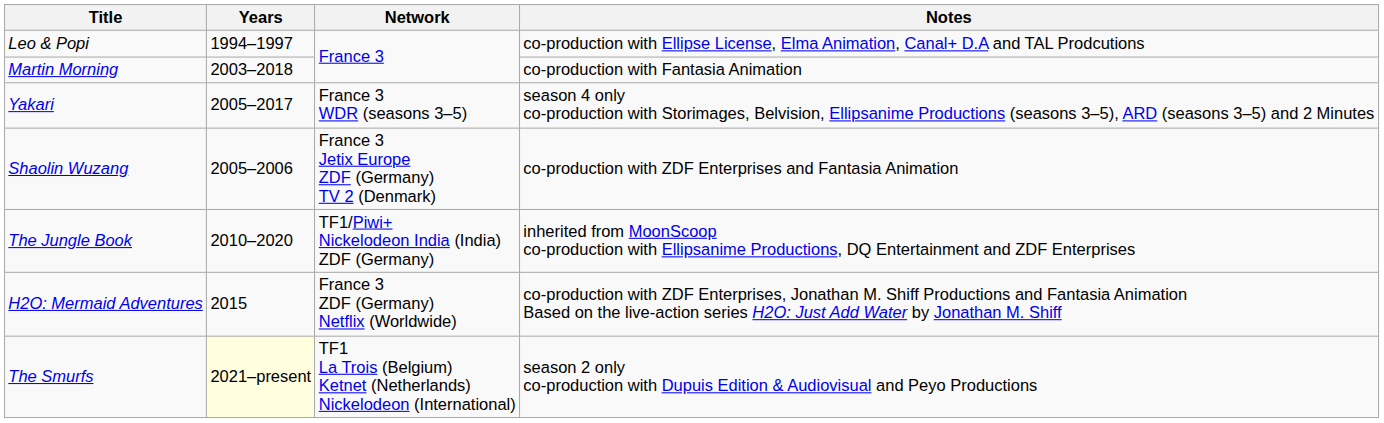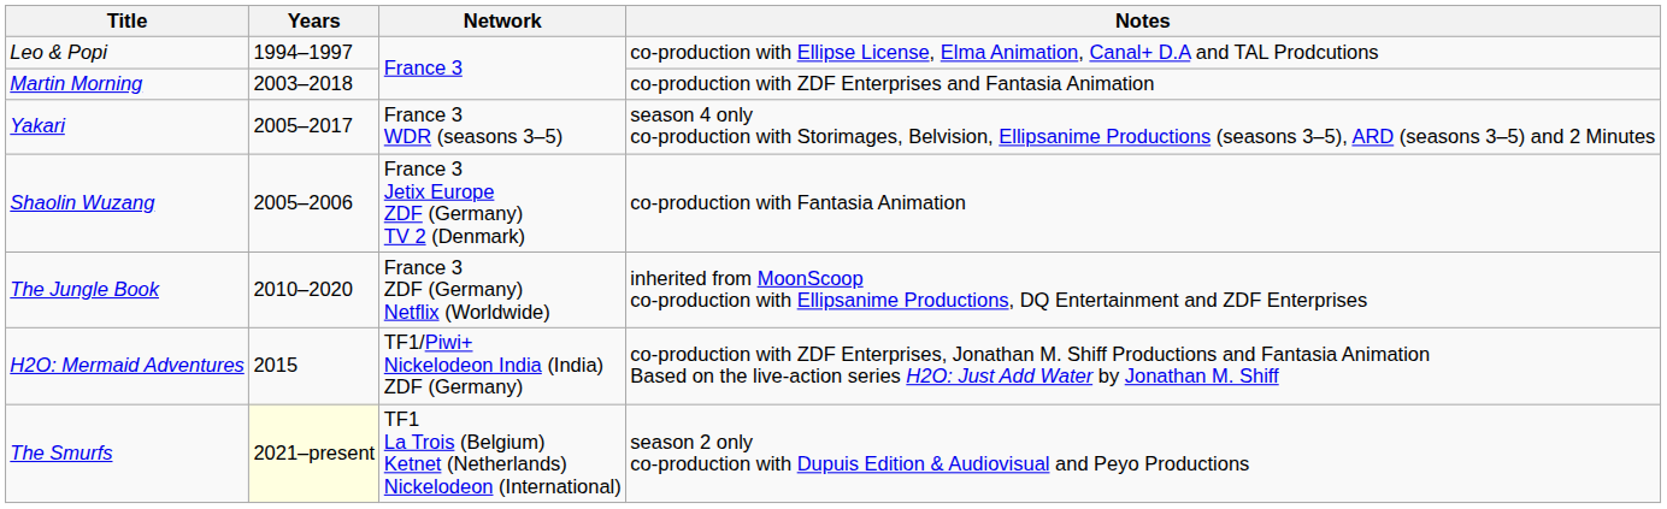Martin Morning | Notes: co-production with Fantasia Animation -> co-production with ZDF Enterprises and Fantasia Animation
Shaolin Wuzang | Notes: co-production with ZDF Enterprises and Fantasia Animation -> co-production with Fantasia Animation
The Jungle Book | Network: TF1/Piwi+ Nickelodeon India (India) ZDF (Germany) -> France 3 ZDF (Germany) Netflix (Worldwide)
H2O: Mermaid Adventures | Network: France 3 ZDF (Germany) Netflix (Worldwide) -> TF1/Piwi+ Nickelodeon India (India) ZDF (Germany)
